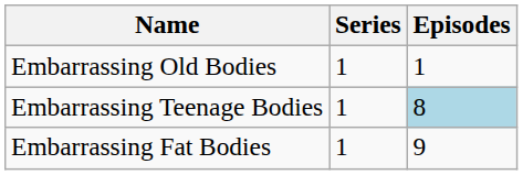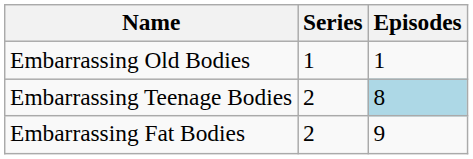Embarrassing Teenage Bodies | Series: 1 -> 2
Embarrassing Fat Bodies | Series: 1 -> 2
